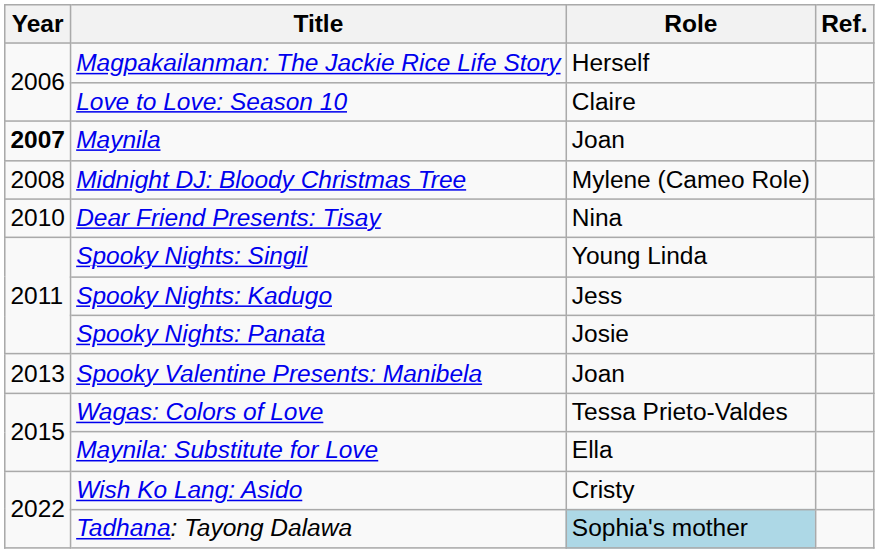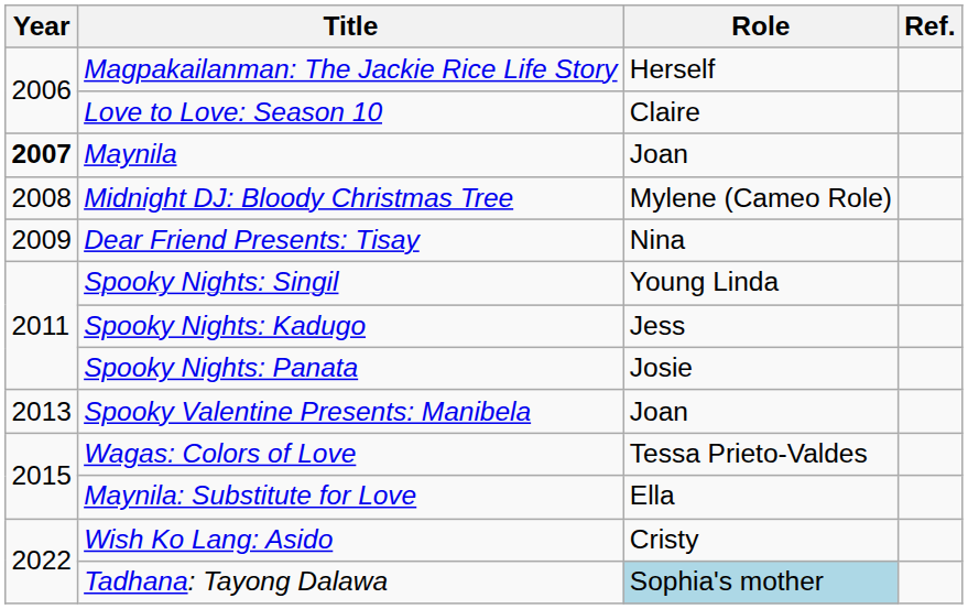Dear Friend Presents: Tisay | Year: 2010 -> 2009
